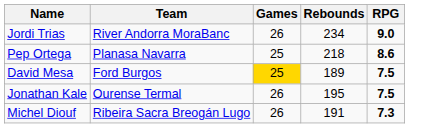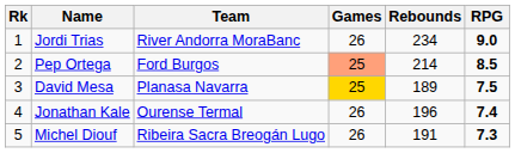+ column: Rk | 1 | 2 | 3 | 4 | 5
Pep Ortega | Team: Planasa Navarra -> Ford Burgos
Pep Ortega | Games: no background -> lightsalmon background
Pep Ortega | Rebounds: 218 -> 214
Pep Ortega | RPG: 8.6 -> 8.5
David Mesa | Team: Ford Burgos -> Planasa Navarra
Jonathan Kale | Rebounds: 195 -> 196
Jonathan Kale | RPG: 7.5 -> 7.4
